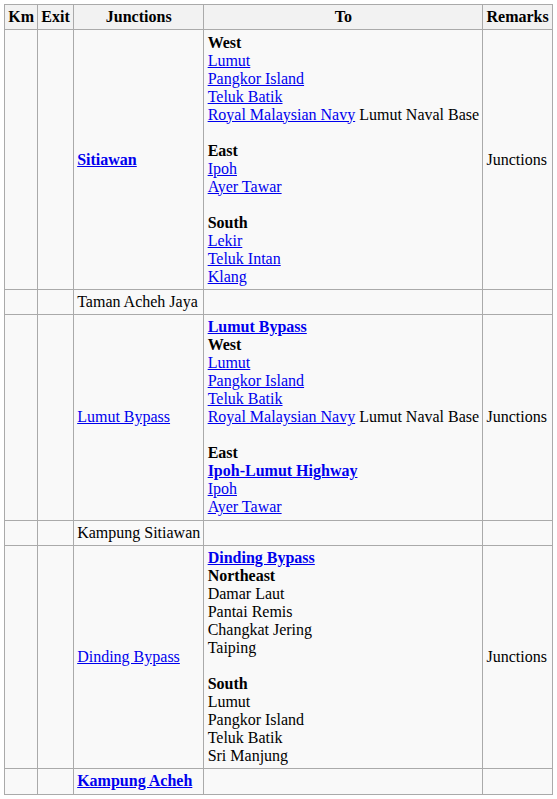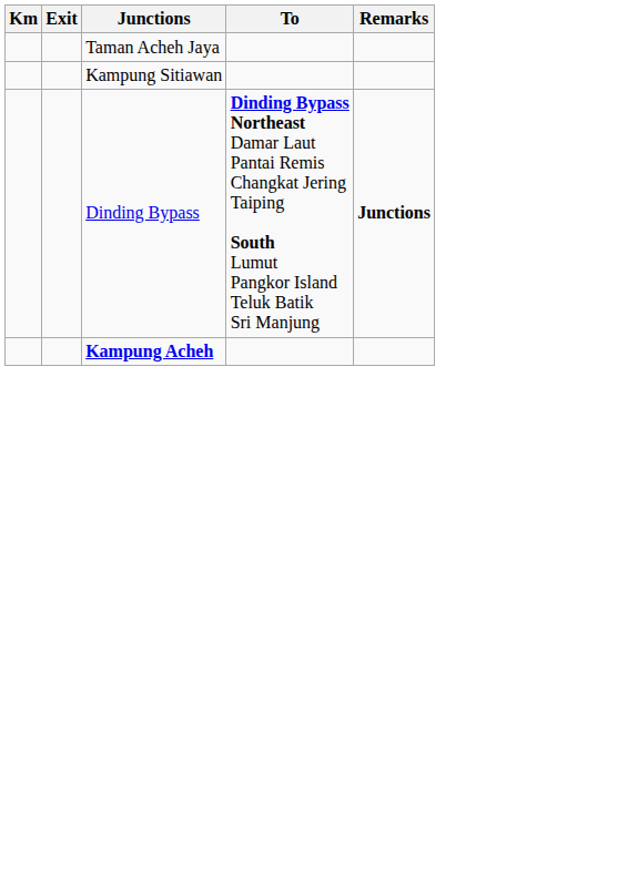- row: Sitiawan | West Lumut Pangkor Island Teluk Batik Royal Malaysian Navy Lumut Naval Base East Ipoh Ayer Tawar South Lekir Teluk Intan Klang | Junctions
- row: Lumut Bypass | Lumut Bypass West Lumut Pangkor Island Teluk Batik Royal Malaysian Navy Lumut Naval Base East Ipoh-Lumut Highway Ipoh Ayer Tawar | Junctions
Dinding Bypass | Remarks: normal -> bold
